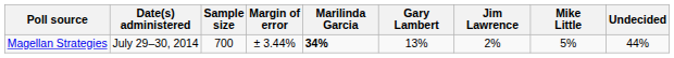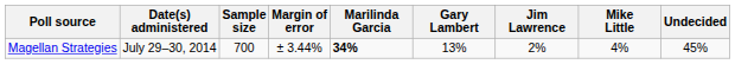Magellan Strategies | Mike Little: 5% -> 4%
Magellan Strategies | Undecided: 44% -> 45%
